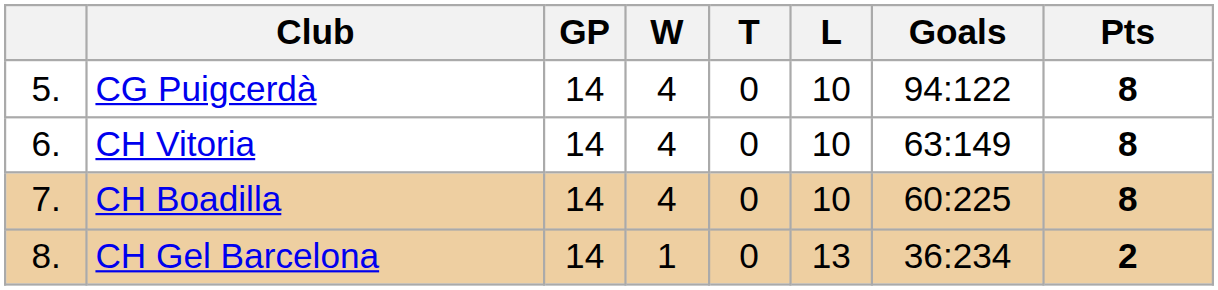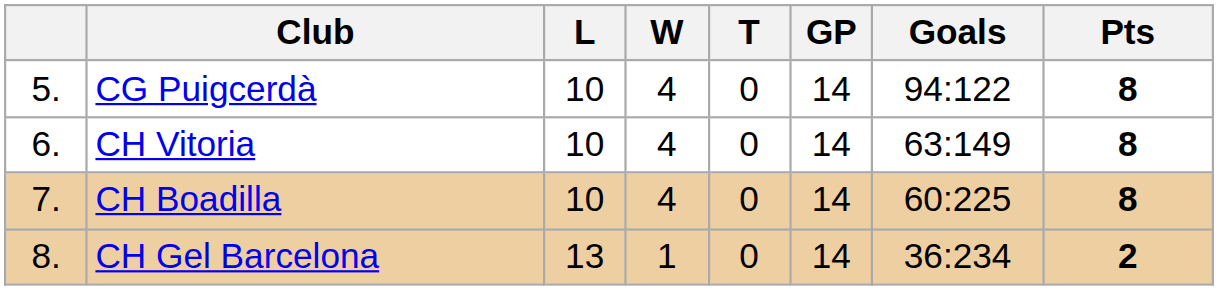columns swapped: GP <-> L
